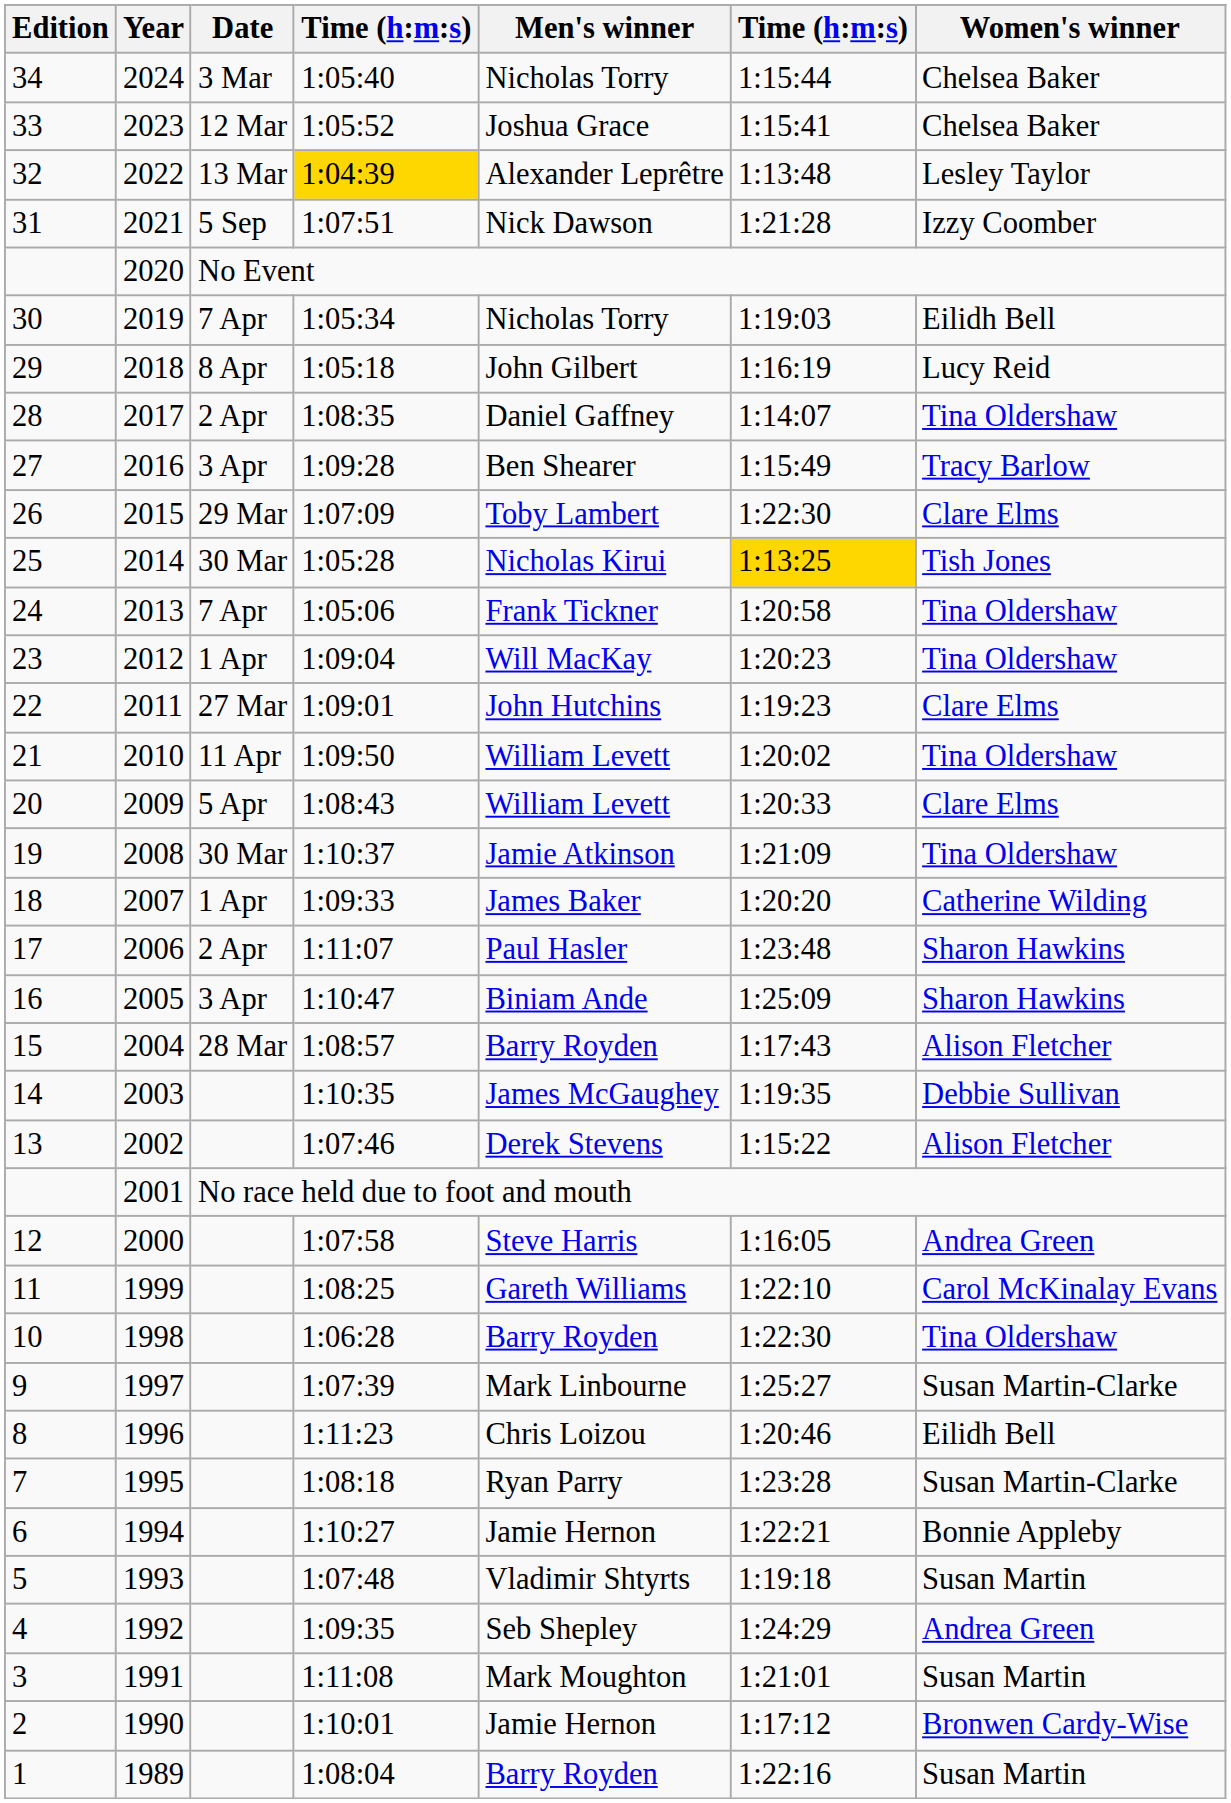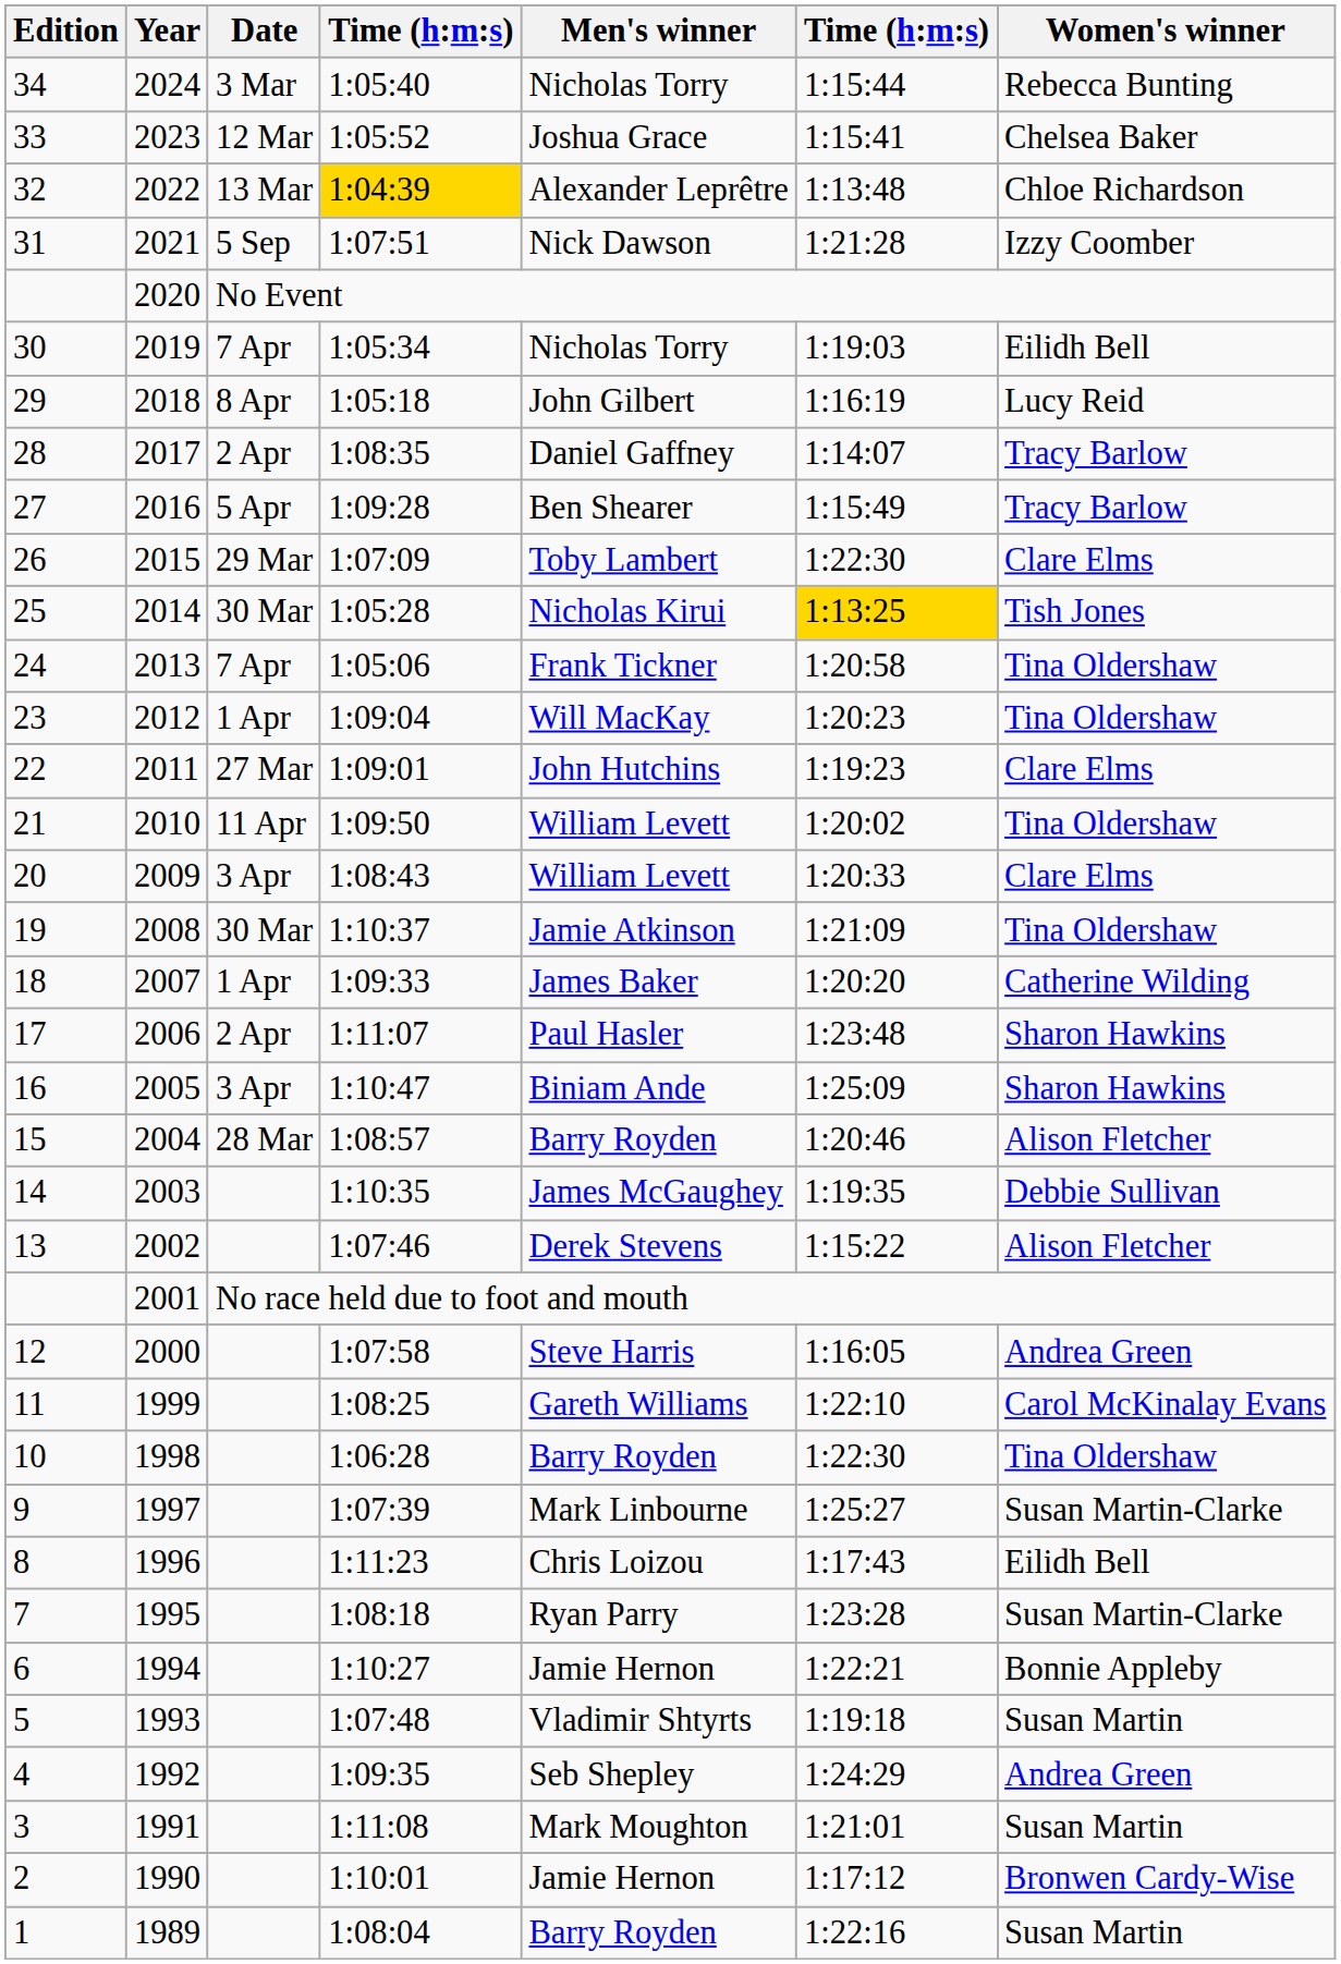2024 | Women's winner: Chelsea Baker -> Rebecca Bunting
2022 | Women's winner: Lesley Taylor -> Chloe Richardson
2017 | Women's winner: Tina Oldershaw -> Tracy Barlow
2016 | Date: 3 Apr -> 5 Apr
2009 | Date: 5 Apr -> 3 Apr
2004 | column 6: 1:17:43 -> 1:20:46
1996 | column 6: 1:20:46 -> 1:17:43
